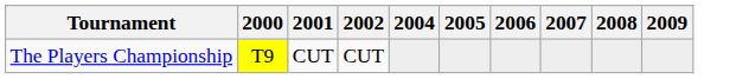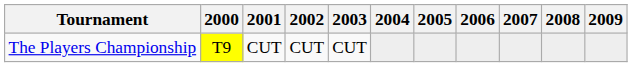+ column: 2003 | CUT
